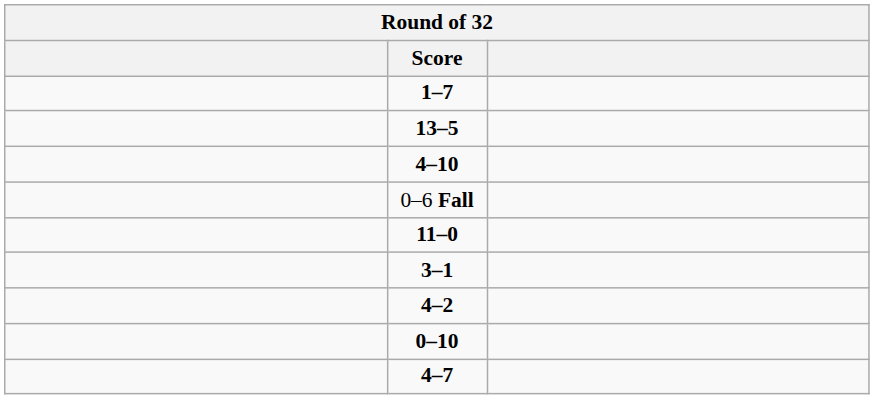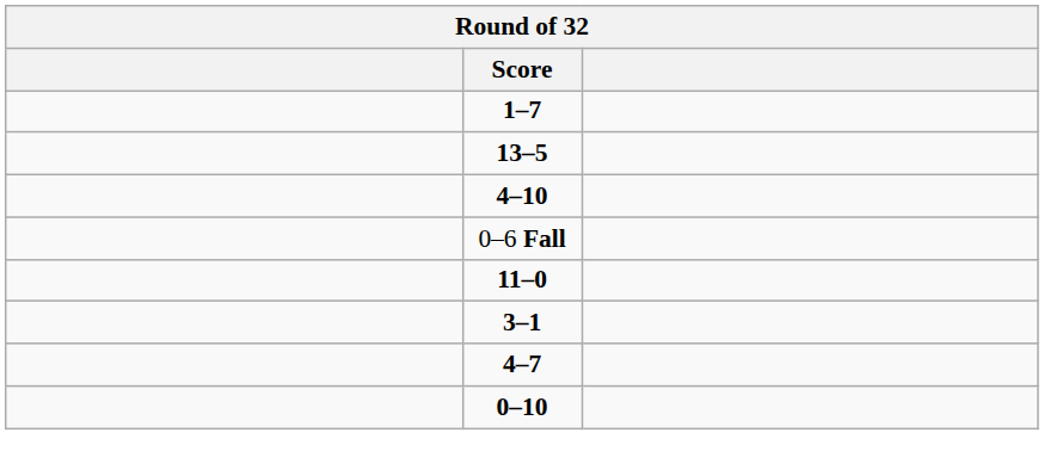- row: 4–2
rows swapped: 4–7 <-> 0–10
